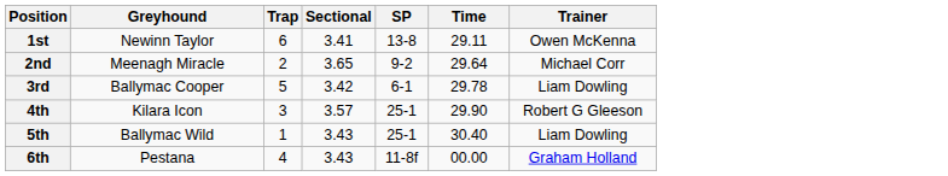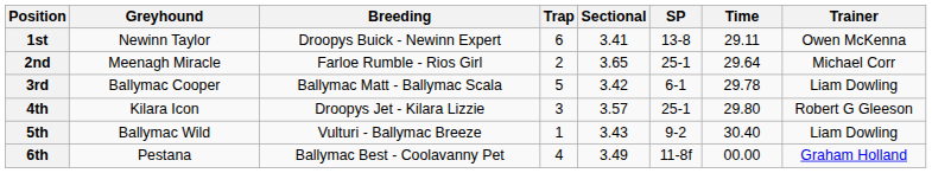+ column: Breeding | Droopys Buick - Newinn Expert | Farloe Rumble - Rios Girl | Ballymac Matt - Ballymac Scala | Droopys Jet - Kilara Lizzie | Vulturi - Ballymac Breeze | Ballymac Best - Coolavanny Pet
2nd | SP: 9-2 -> 25-1
4th | Time: 29.90 -> 29.80
5th | SP: 25-1 -> 9-2
6th | Sectional: 3.43 -> 3.49
